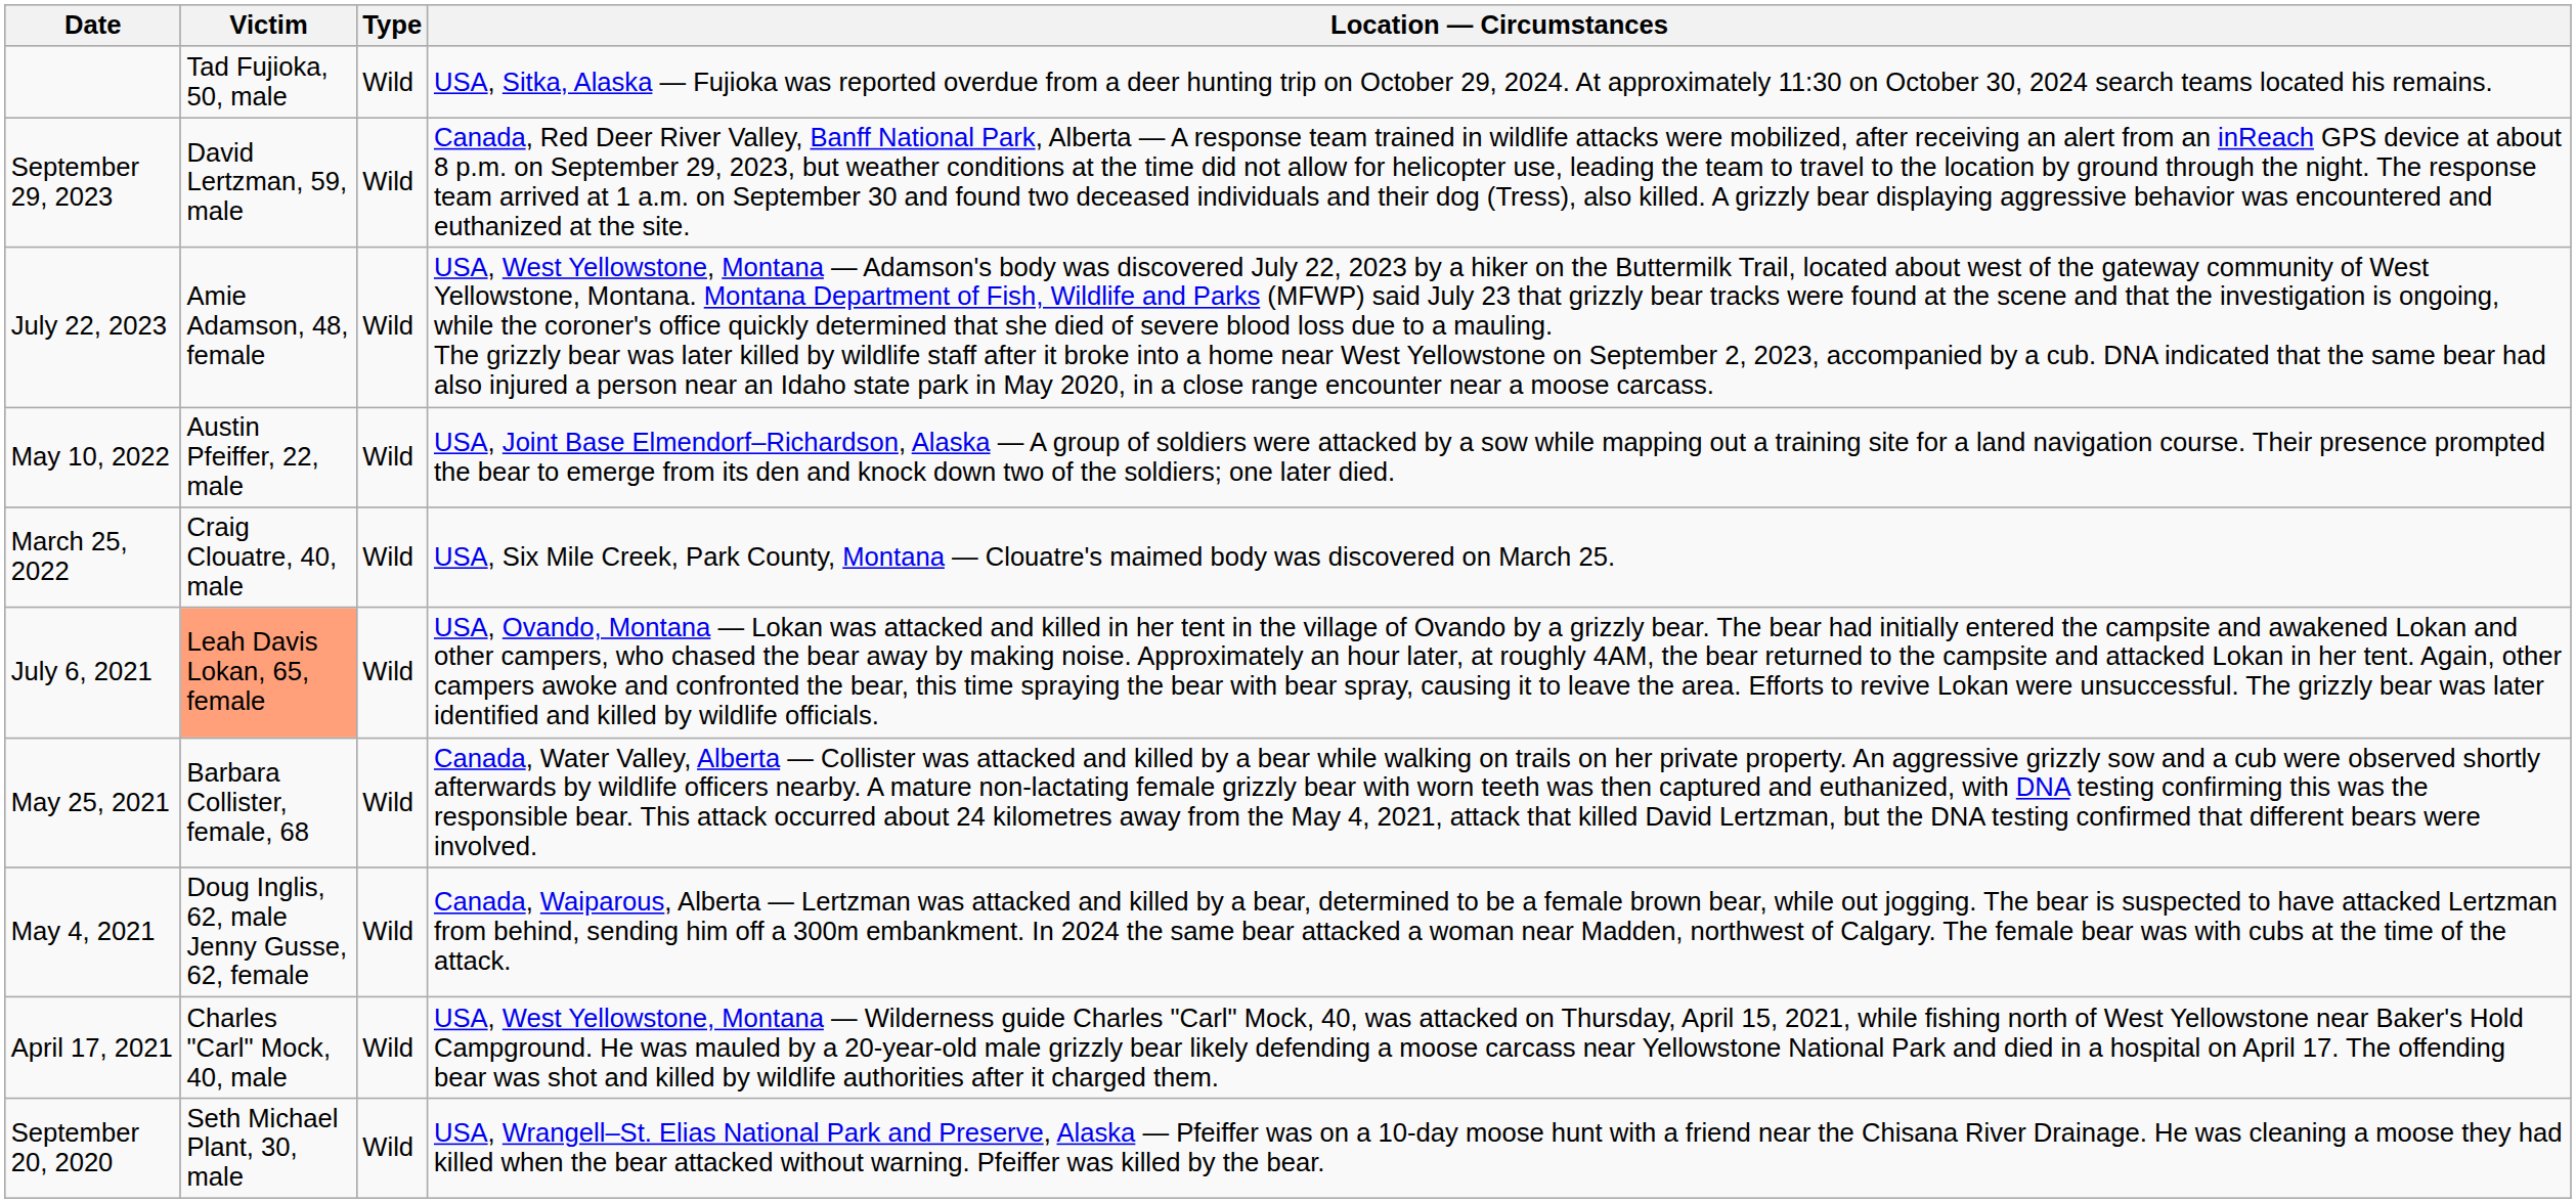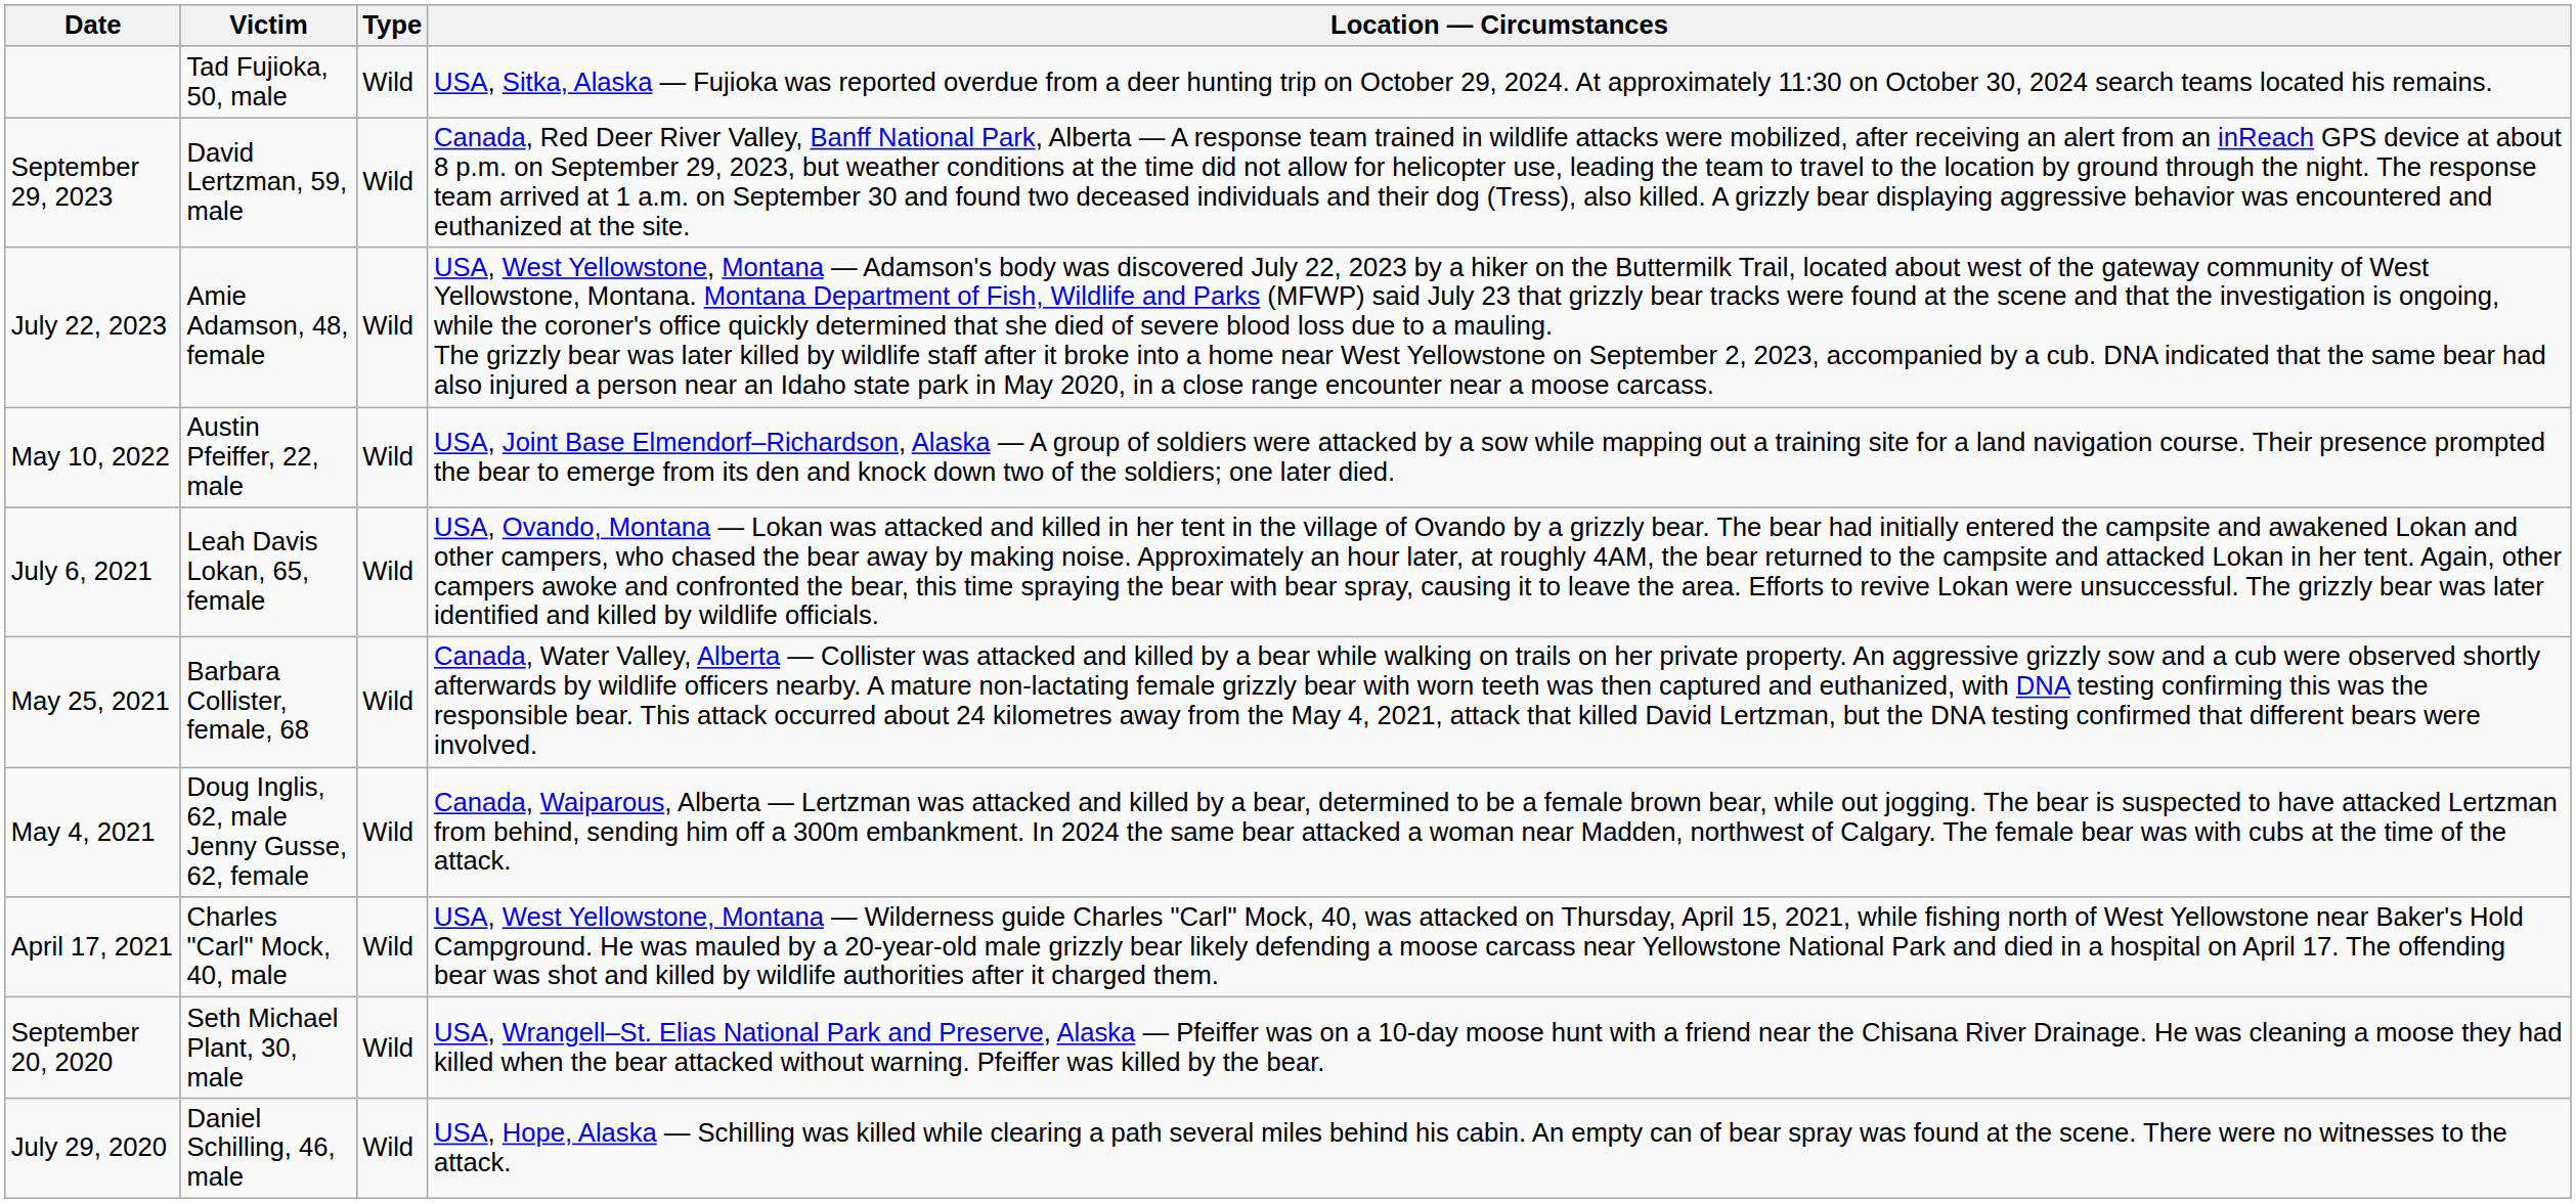- row: March 25, 2022 | Craig Clouatre, 40, male | Wild | USA, Six Mile Creek, Park County, Montana — Clouatre's maimed body was discovered on March 25.
July 6, 2021 | Victim: lightsalmon background -> no background
+ row: July 29, 2020 | Daniel Schilling, 46, male | Wild | USA, Hope, Alaska — Schilling was killed while clearing a path several miles behind his cabin. An empty can of bear spray was found at the scene. There were no witnesses to the attack.
